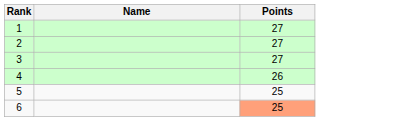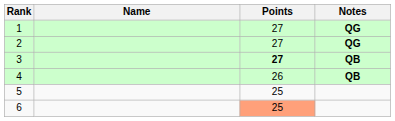+ column: Notes | QG | QG | QB | QB
3 | Points: normal -> bold
